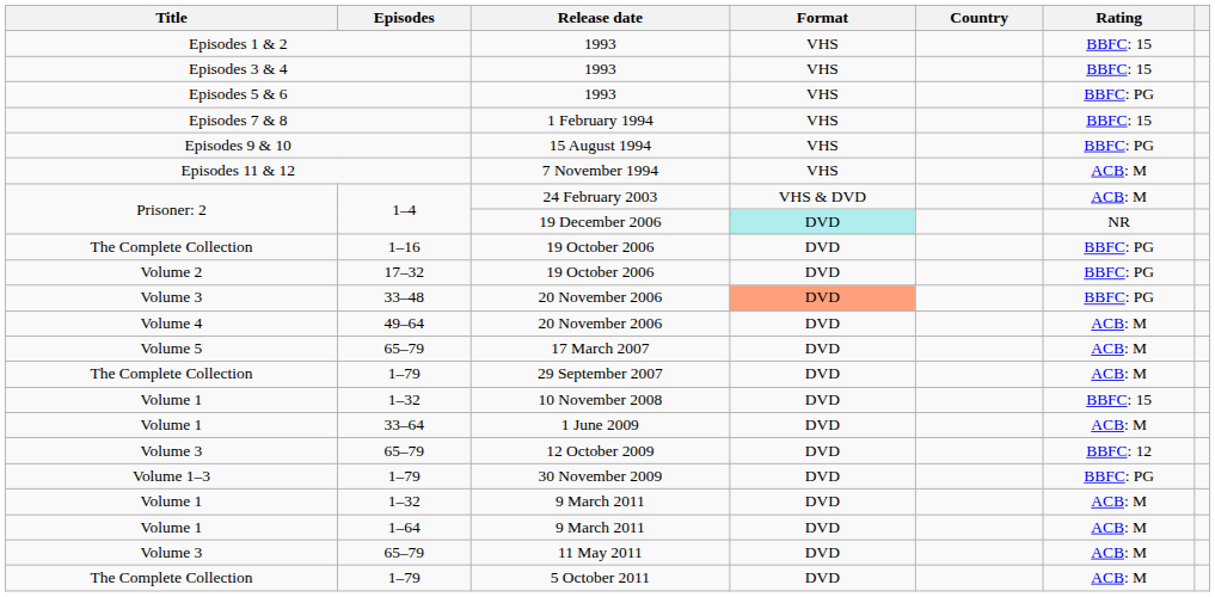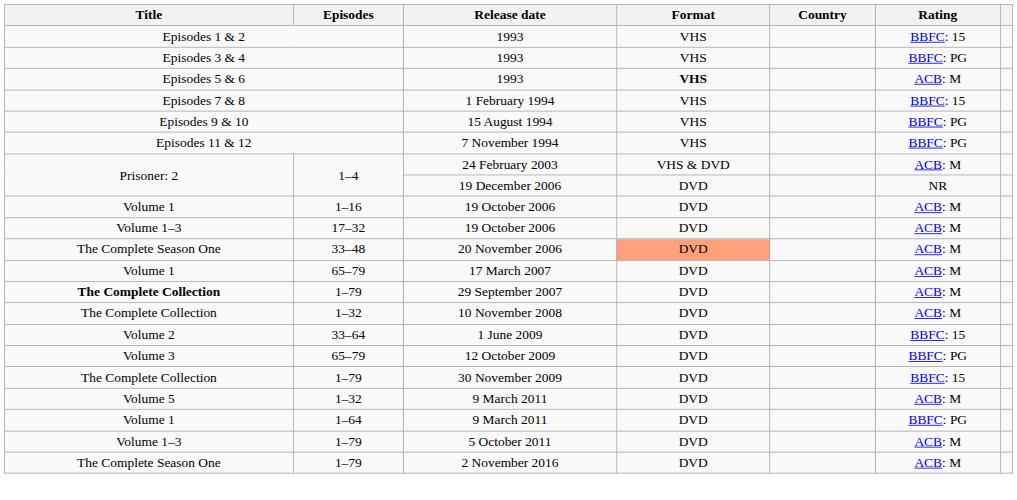Episodes 3 & 4 / 1993 | Rating: BBFC: 15 -> BBFC: PG
Episodes 5 & 6 / 1993 | Format: normal -> bold
Episodes 5 & 6 / 1993 | Rating: BBFC: PG -> ACB: M
7 November 1994 | Rating: ACB: M -> BBFC: PG
19 December 2006 | Format: paleturquoise background -> no background
1–16 / 19 October 2006 | Title: The Complete Collection -> Volume 1
1–16 / 19 October 2006 | Rating: BBFC: PG -> ACB: M
17–32 / 19 October 2006 | Title: Volume 2 -> Volume 1–3
17–32 / 19 October 2006 | Rating: BBFC: PG -> ACB: M
33–48 / 20 November 2006 | Title: Volume 3 -> The Complete Season One
33–48 / 20 November 2006 | Rating: BBFC: PG -> ACB: M
- row: Volume 4 | 49–64 | 20 November 2006 | DVD | ACB: M
17 March 2007 | Title: Volume 5 -> Volume 1
29 September 2007 | Title: normal -> bold
10 November 2008 | Title: Volume 1 -> The Complete Collection
10 November 2008 | Rating: BBFC: 15 -> ACB: M
1 June 2009 | Title: Volume 1 -> Volume 2
1 June 2009 | Rating: ACB: M -> BBFC: 15
12 October 2009 | Rating: BBFC: 12 -> BBFC: PG
30 November 2009 | Title: Volume 1–3 -> The Complete Collection
30 November 2009 | Rating: BBFC: PG -> BBFC: 15
1–32 / 9 March 2011 | Title: Volume 1 -> Volume 5
1–64 / 9 March 2011 | Rating: ACB: M -> BBFC: PG
- row: Volume 3 | 65–79 | 11 May 2011 | DVD | ACB: M
5 October 2011 | Title: The Complete Collection -> Volume 1–3
+ row: The Complete Season One | 1–79 | 2 November 2016 | DVD | ACB: M
